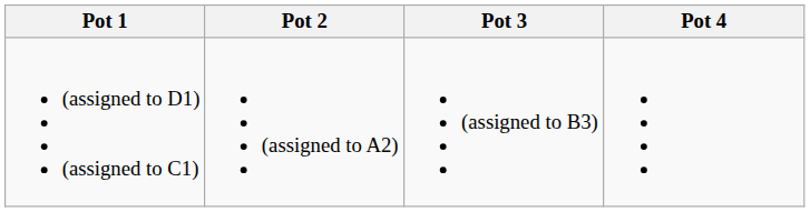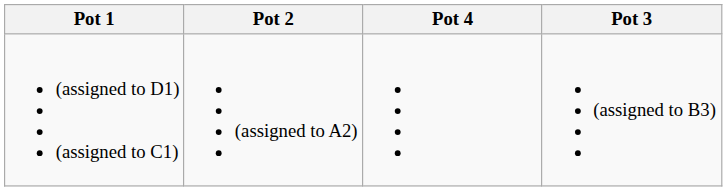columns swapped: Pot 3 <-> Pot 4
